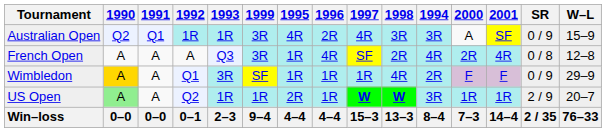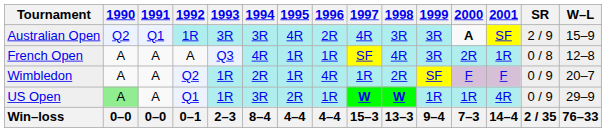columns swapped: 1994 <-> 1999
Australian Open | 1993: 1R -> 3R
Australian Open | 2000: normal -> bold
Australian Open | SR: 0 / 9 -> 2 / 9
French Open | 1996: 4R -> 1R
French Open | 1998: 2R -> 4R
French Open | 2001: 4R -> 1R
Wimbledon | 1990: gold background -> no background
Wimbledon | 1992: Q1 -> Q2
Wimbledon | 1993: 3R -> 1R
Wimbledon | 1996: 1R -> 4R
Wimbledon | 1998: 4R -> 2R
Wimbledon | W–L: 29–9 -> 20–7
US Open | 1992: Q2 -> Q1
US Open | 2001: 1R -> 4R
US Open | SR: 2 / 9 -> 0 / 9
US Open | W–L: 20–7 -> 29–9
